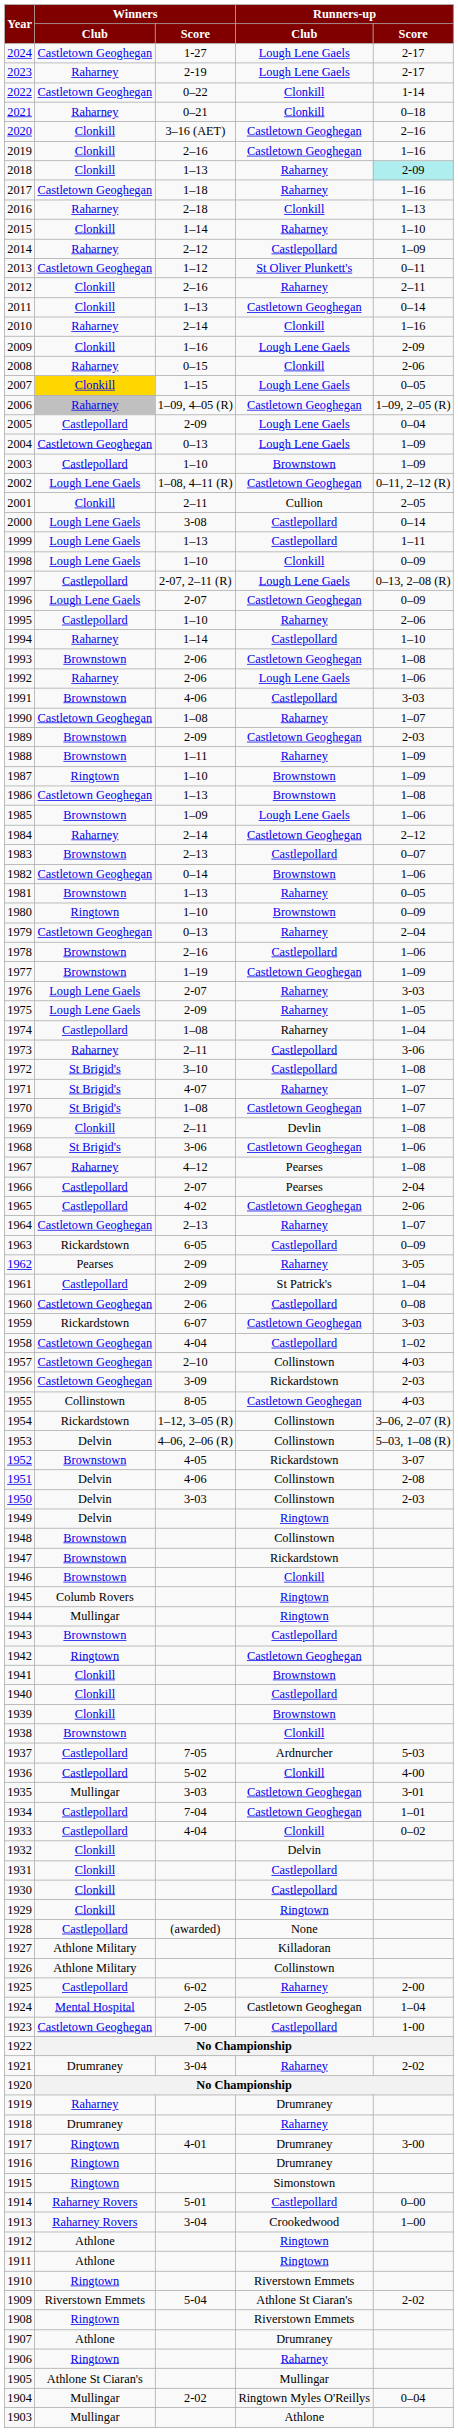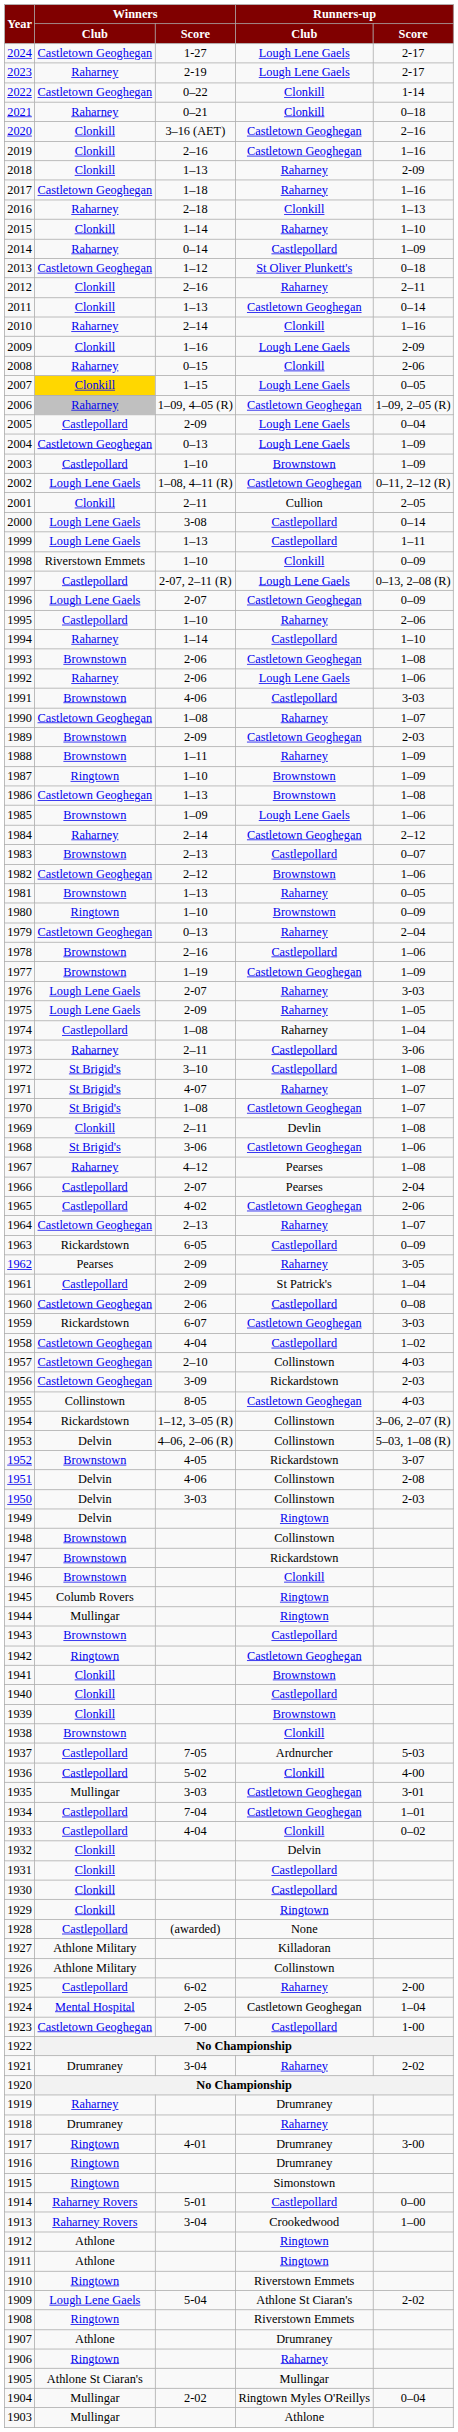2018 | Runners-up / Score: paleturquoise background -> no background
2014 | Winners / Score: 2–12 -> 0–14
2013 | Runners-up / Score: 0–11 -> 0–18
1998 | Winners / Club: Lough Lene Gaels -> Riverstown Emmets
1982 | Winners / Score: 0–14 -> 2–12
1909 | Winners / Club: Riverstown Emmets -> Lough Lene Gaels
